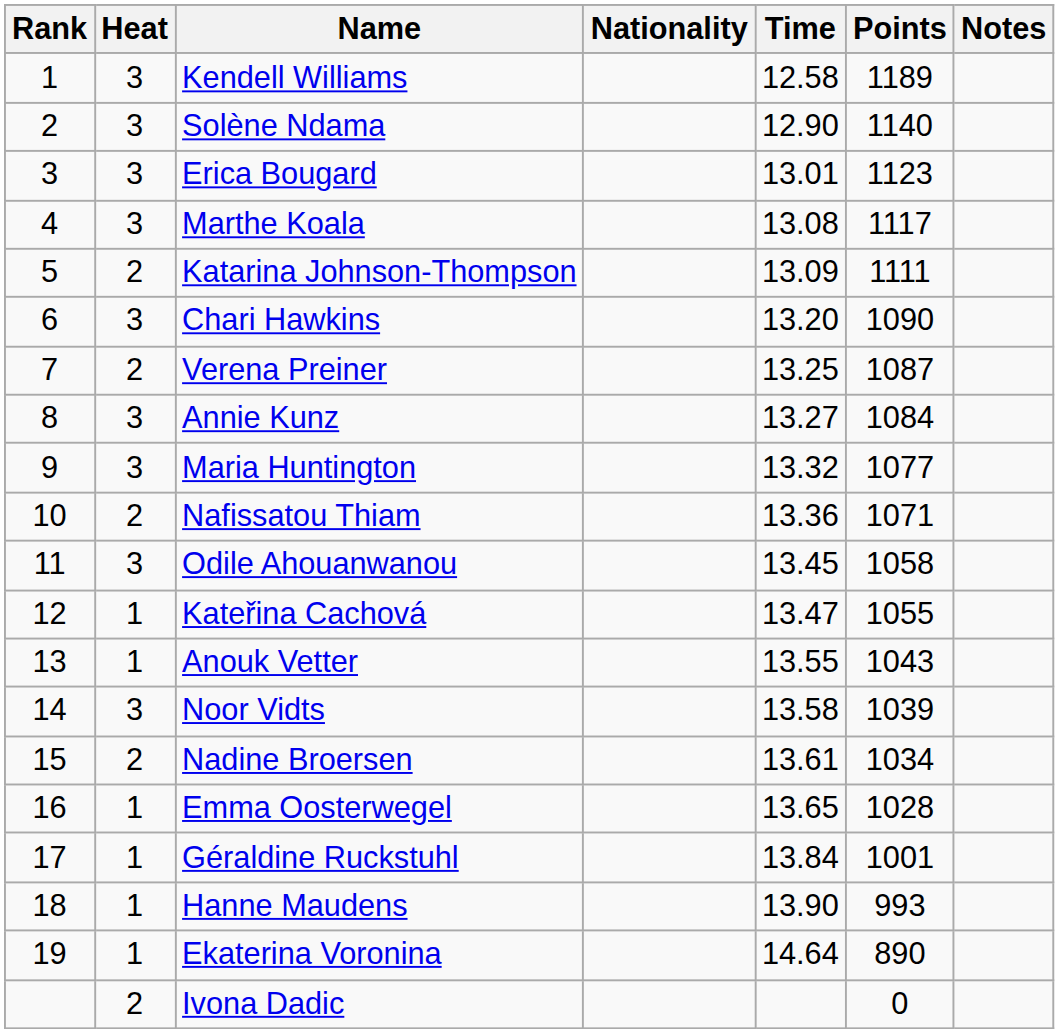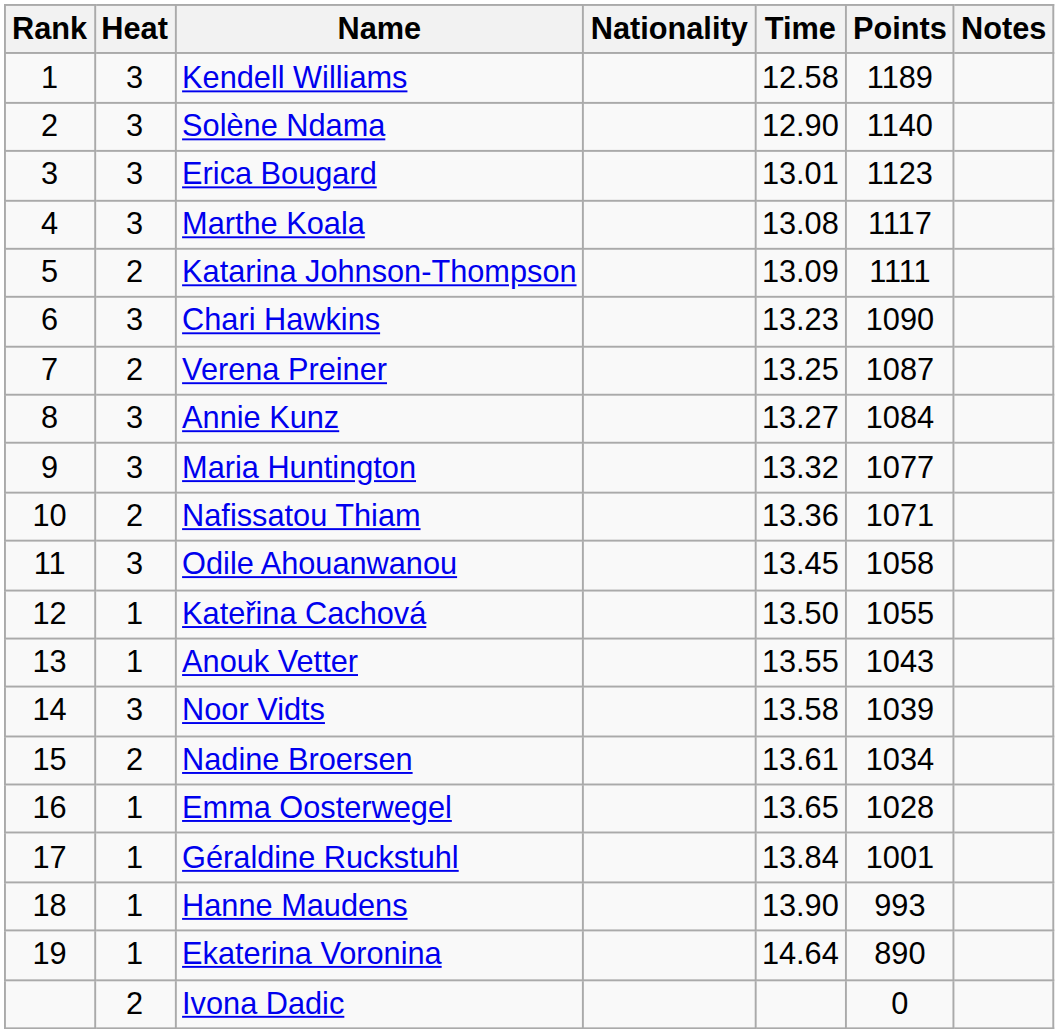Chari Hawkins | Time: 13.20 -> 13.23
Kateřina Cachová | Time: 13.47 -> 13.50
